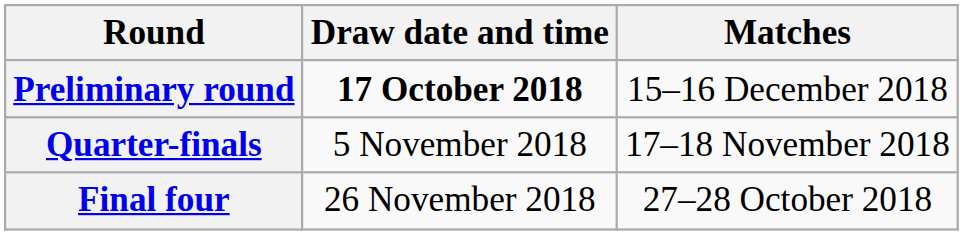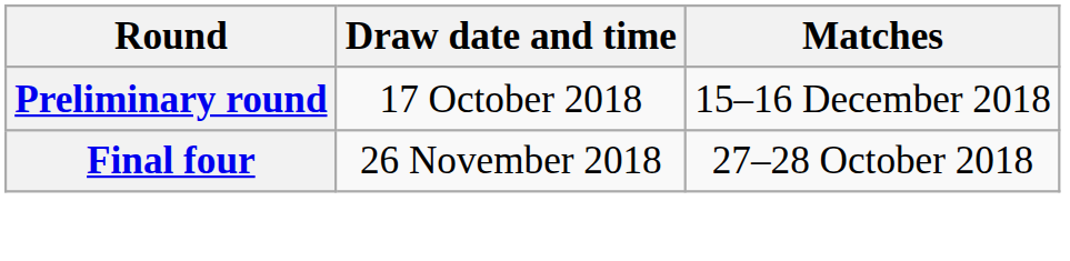Preliminary round | Draw date and time: bold -> normal
- row: Quarter-finals | 5 November 2018 | 17–18 November 2018
